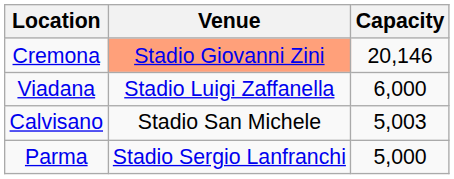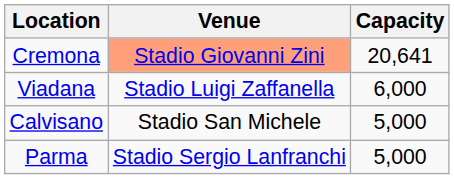Cremona | Capacity: 20,146 -> 20,641
Calvisano | Capacity: 5,003 -> 5,000
